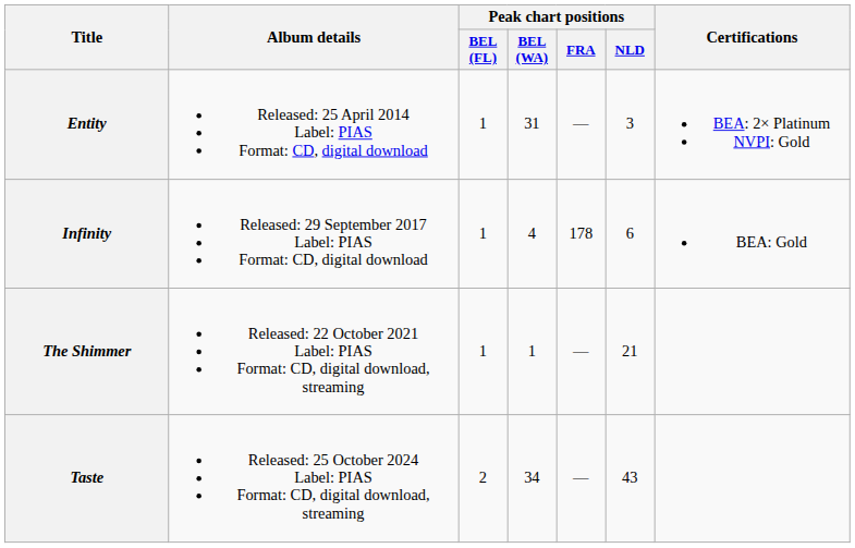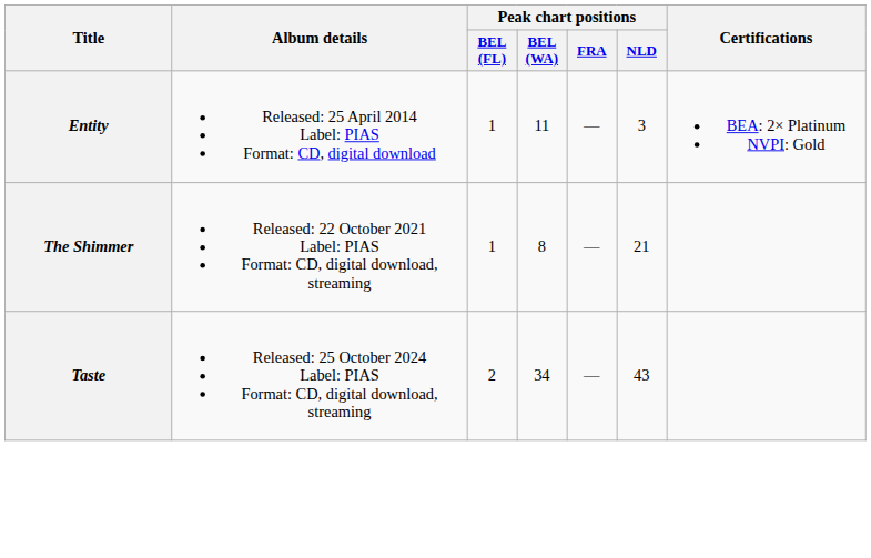Entity | Peak chart positions / BEL (WA): 31 -> 11
- row: Infinity | Released: 29 September 2017 Label: PIAS Format: CD, digital download | 1 | 4 | 178 | 6 | BEA: Gold
The Shimmer | Peak chart positions / BEL (WA): 1 -> 8
